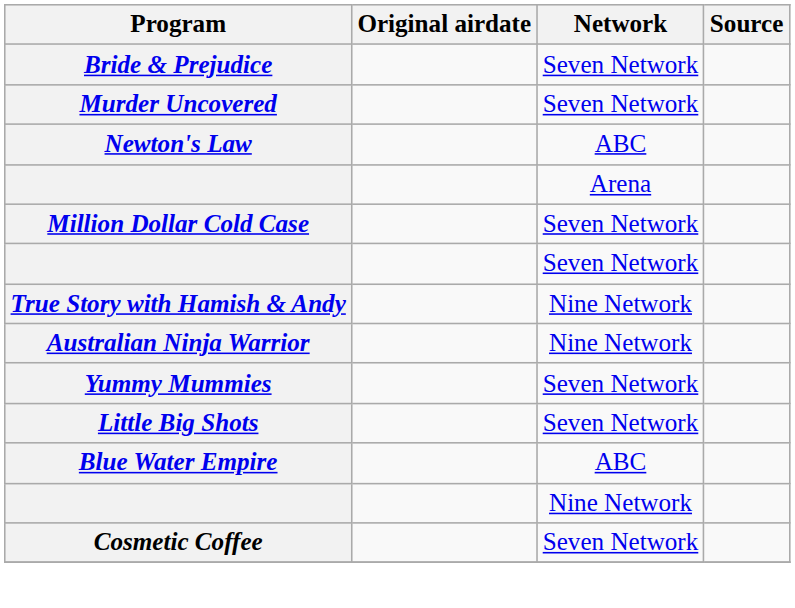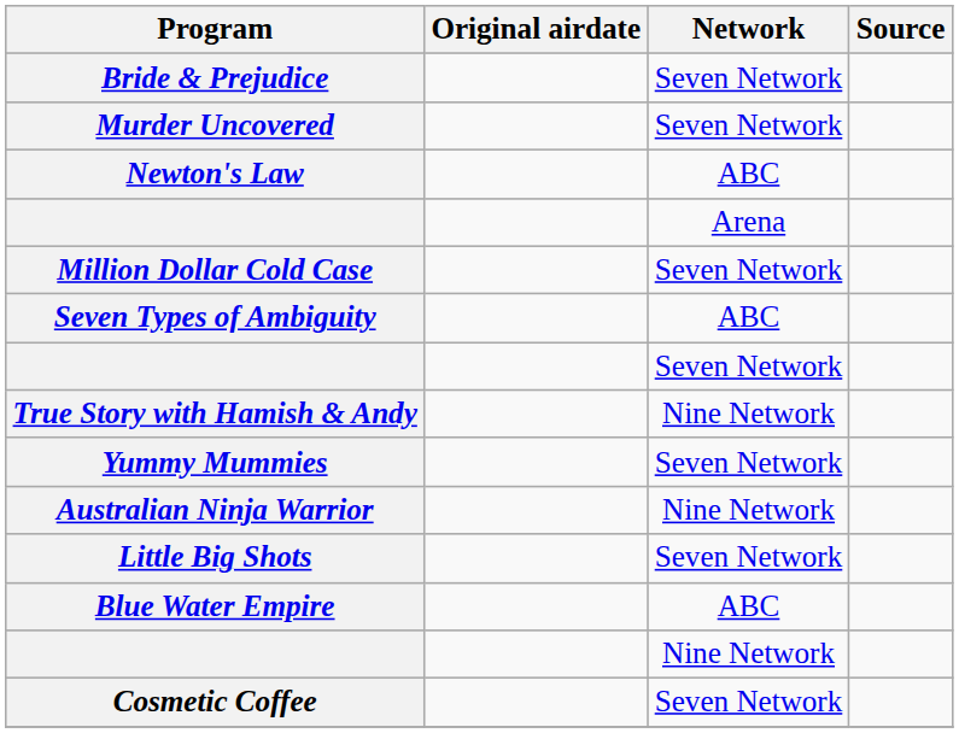+ row: Seven Types of Ambiguity | ABC
rows swapped: Australian Ninja Warrior <-> Yummy Mummies
